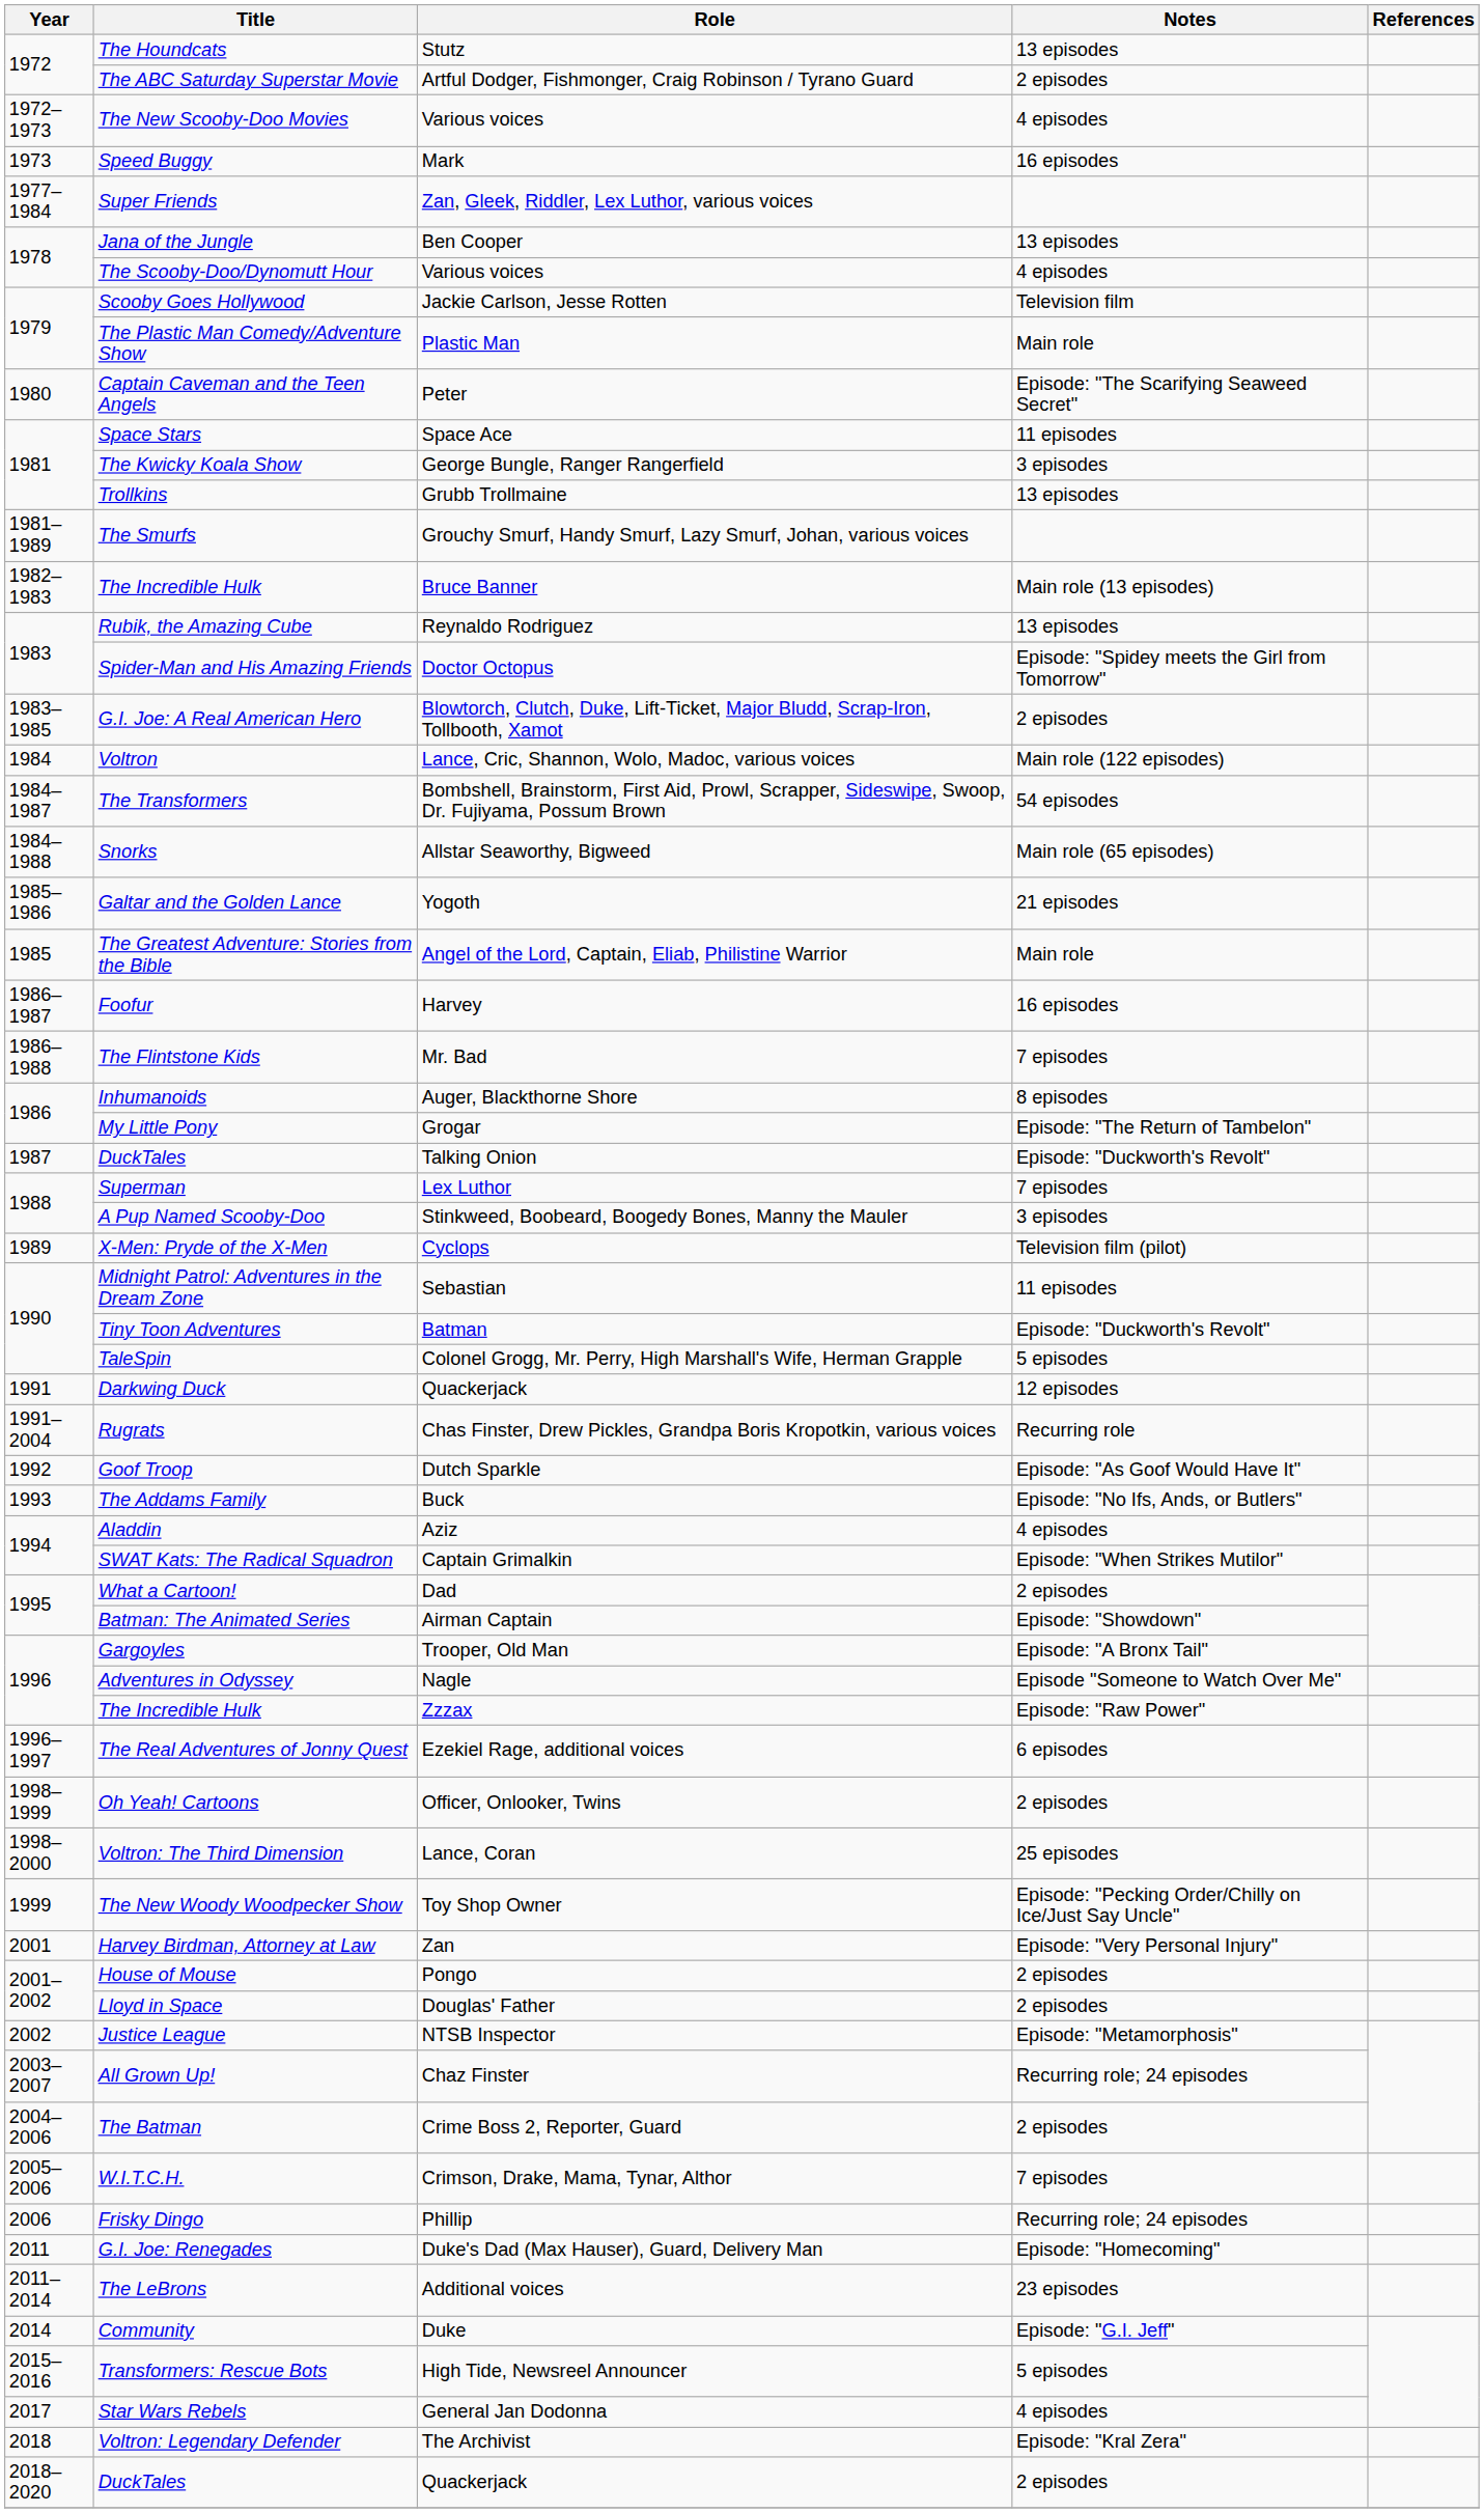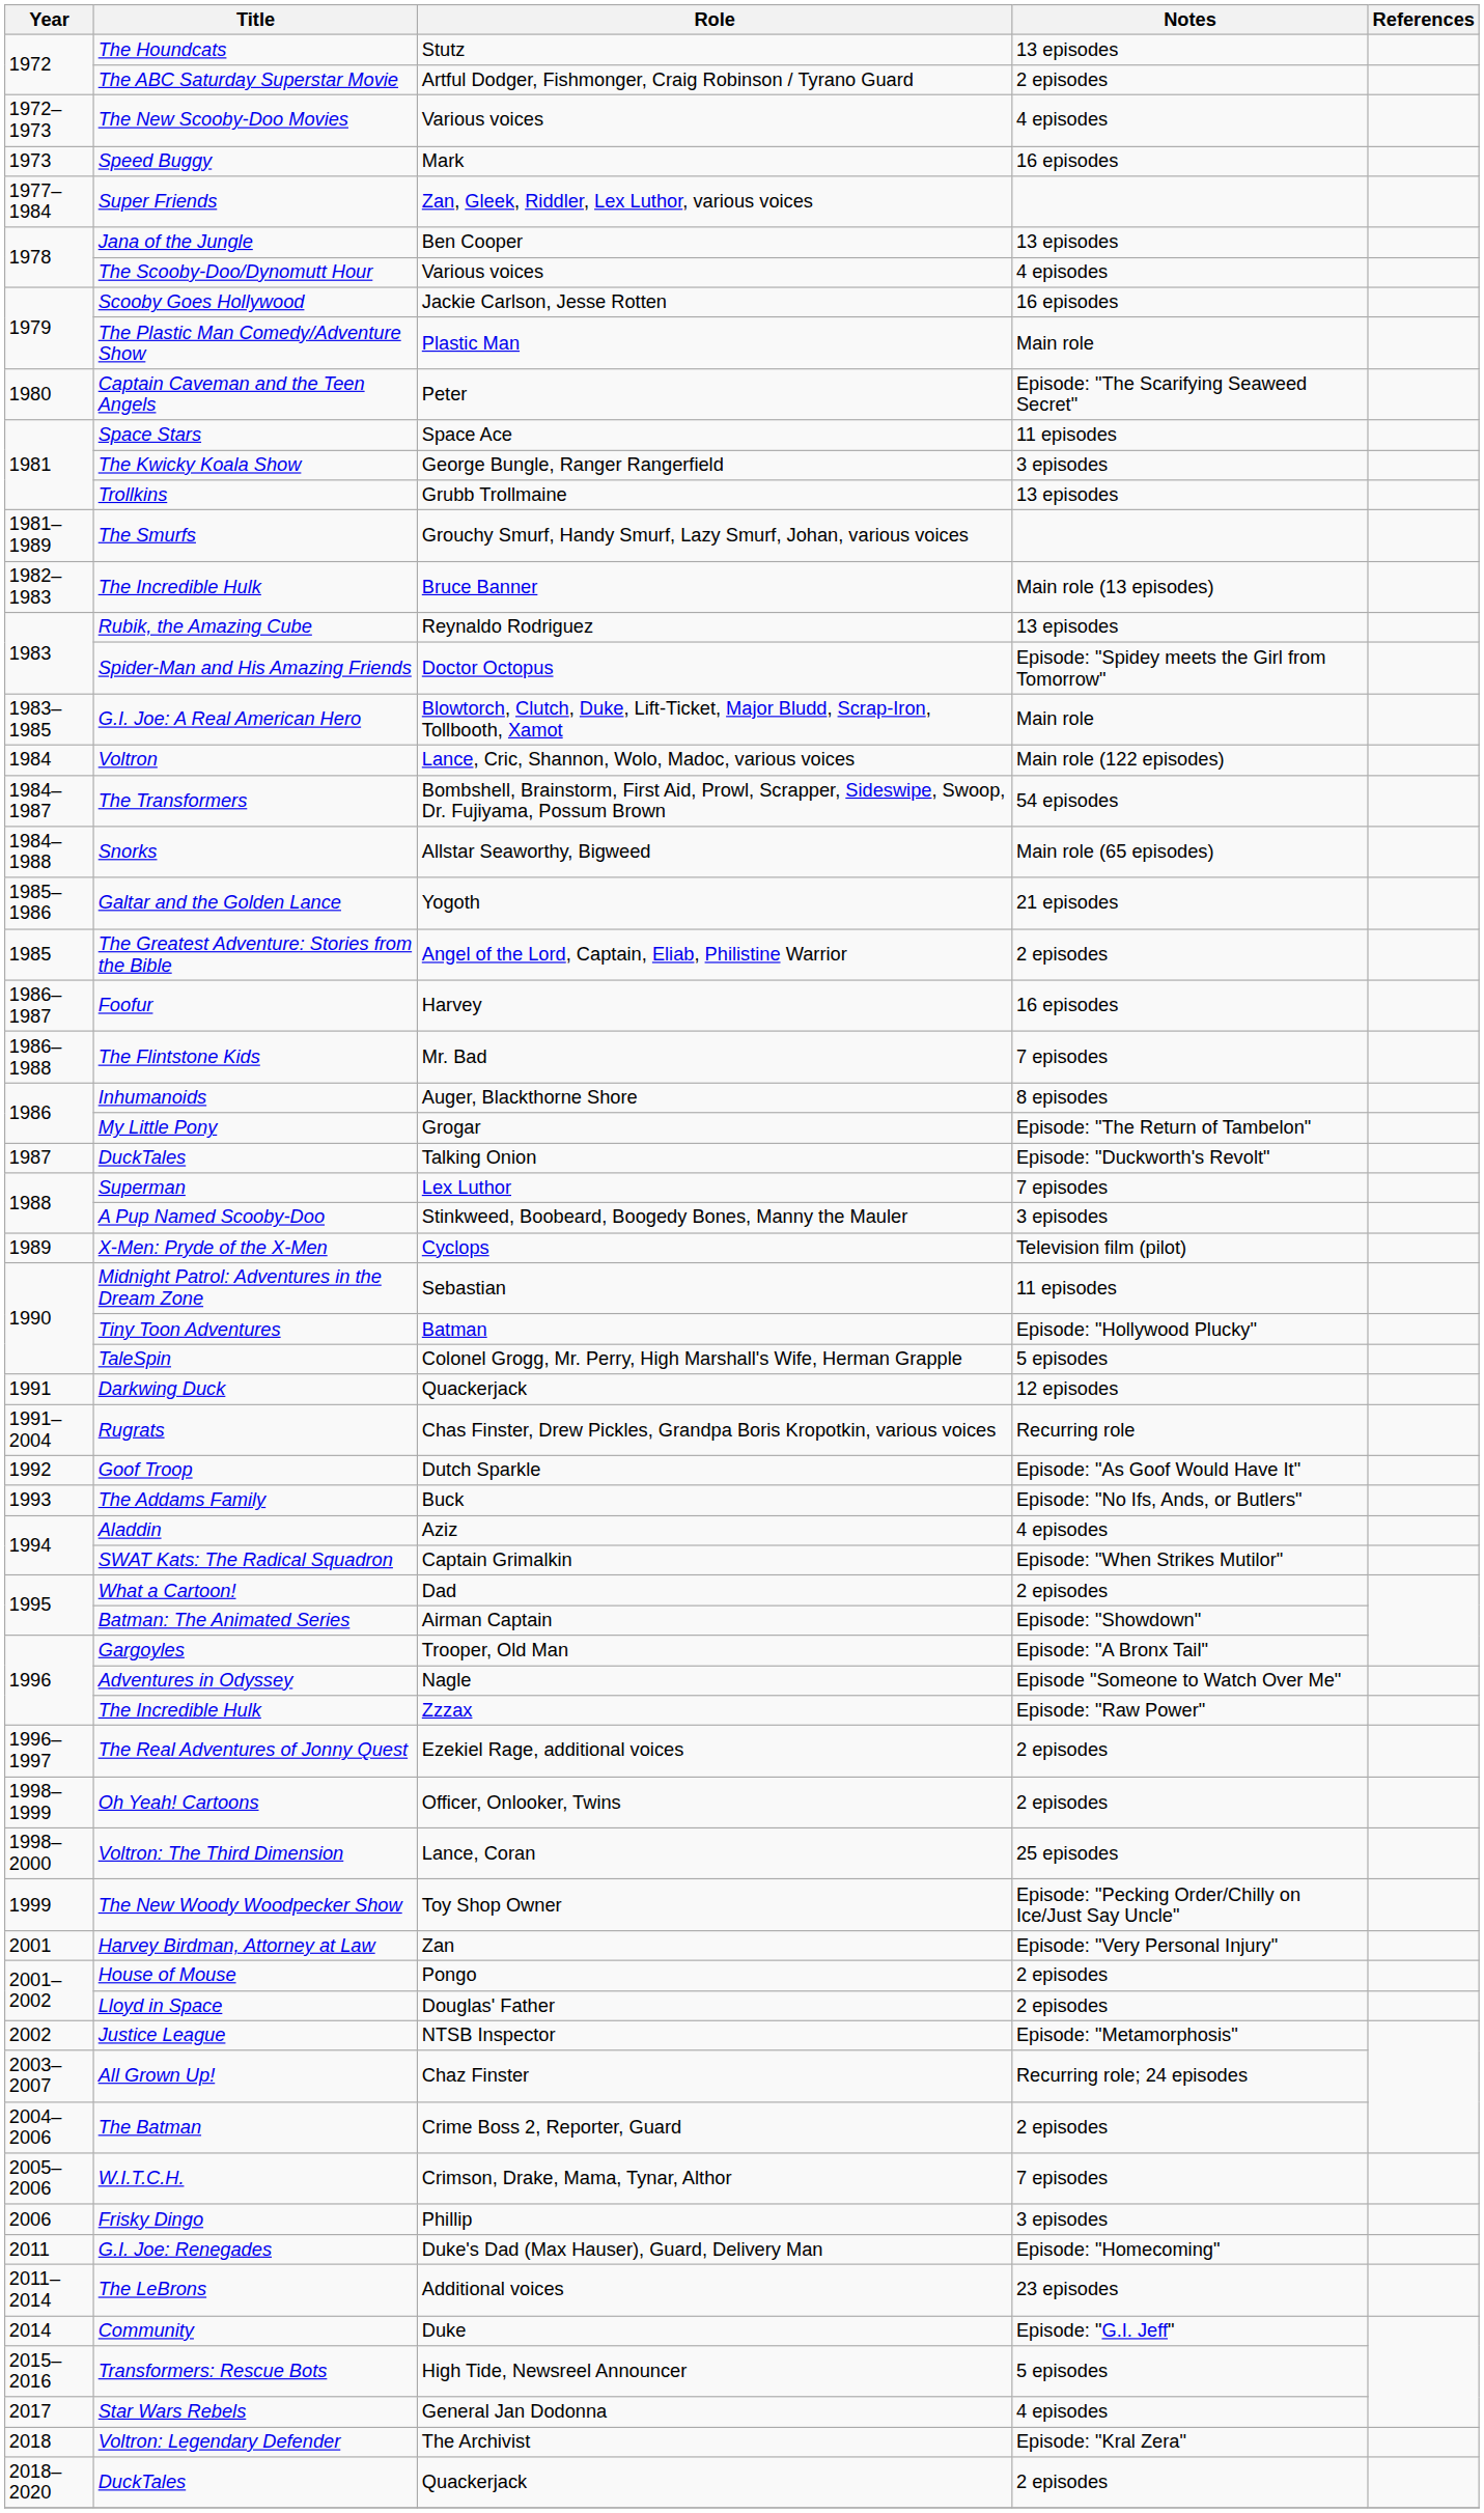Scooby Goes Hollywood | Notes: Television film -> 16 episodes
G.I. Joe: A Real American Hero | Notes: 2 episodes -> Main role
The Greatest Adventure: Stories from the Bible | Notes: Main role -> 2 episodes
Tiny Toon Adventures | Notes: Episode: "Duckworth's Revolt" -> Episode: "Hollywood Plucky"
The Real Adventures of Jonny Quest | Notes: 6 episodes -> 2 episodes
Frisky Dingo | Notes: Recurring role; 24 episodes -> 3 episodes
